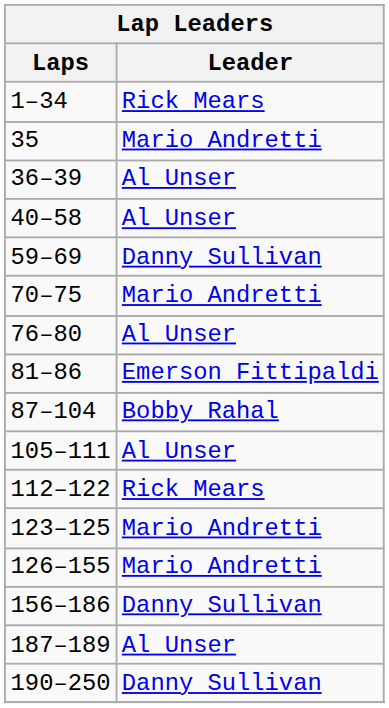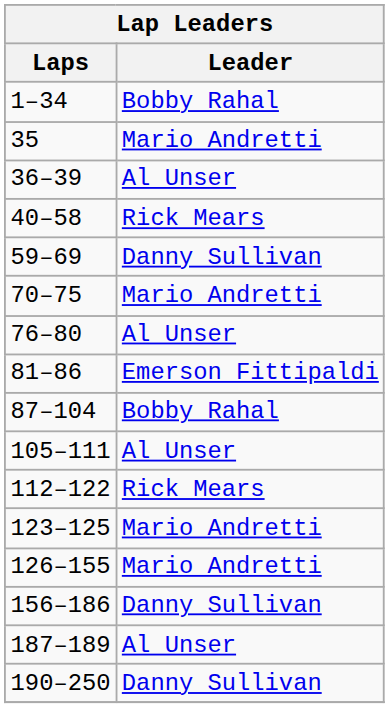1–34 | Leader: Rick Mears -> Bobby Rahal
40–58 | Leader: Al Unser -> Rick Mears
